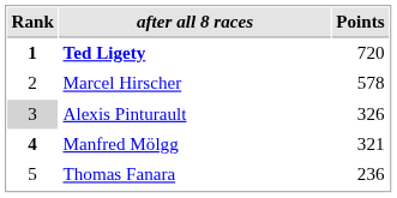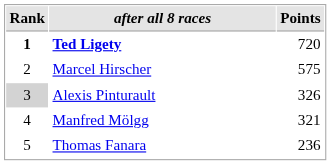Marcel Hirscher | Points: 578 -> 575
Manfred Mölgg | Rank: bold -> normal
